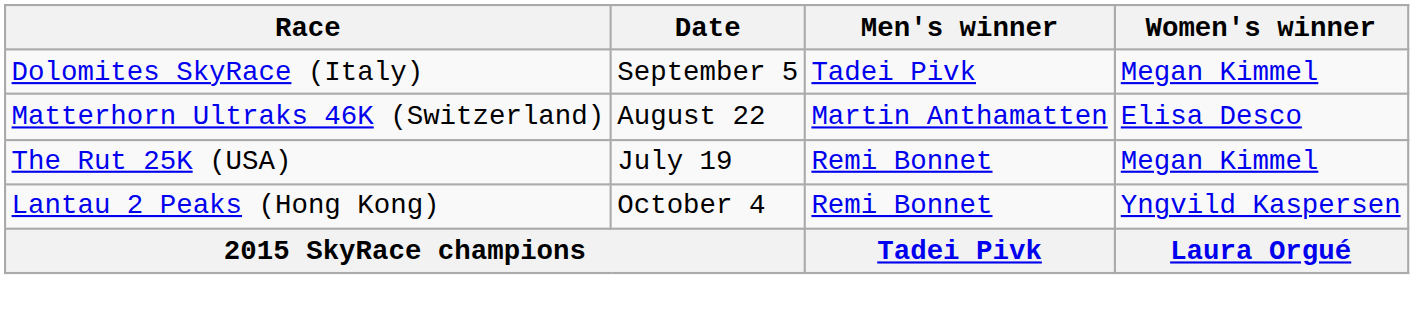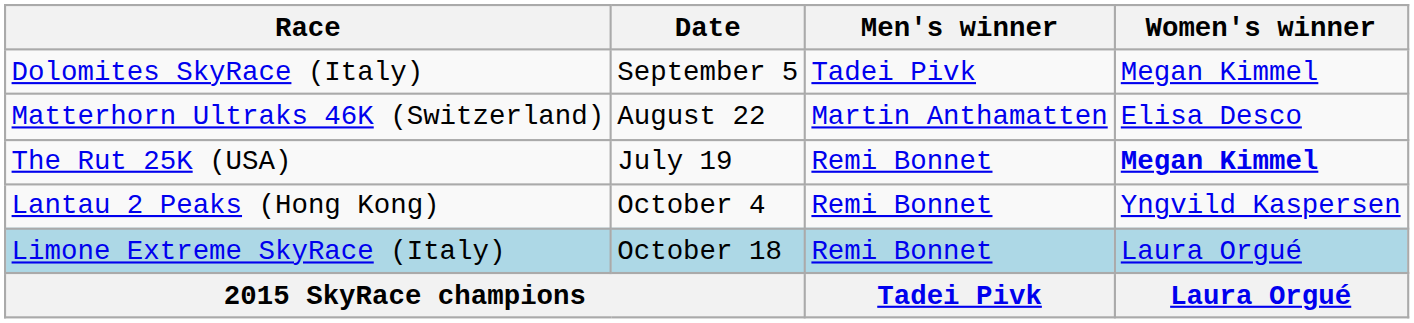The Rut 25K (USA) | Women's winner: normal -> bold
+ row: Limone Extreme SkyRace (Italy) | October 18 | Remi Bonnet | Laura Orgué
